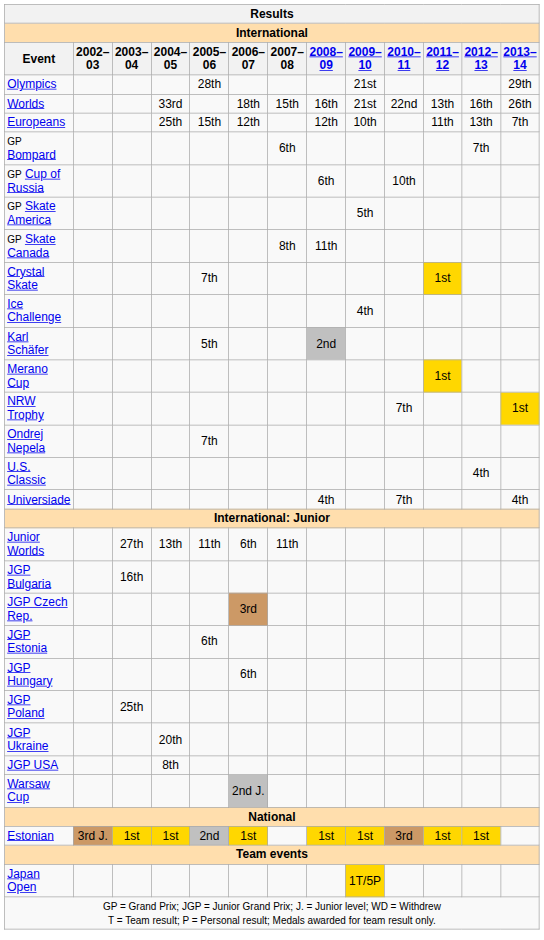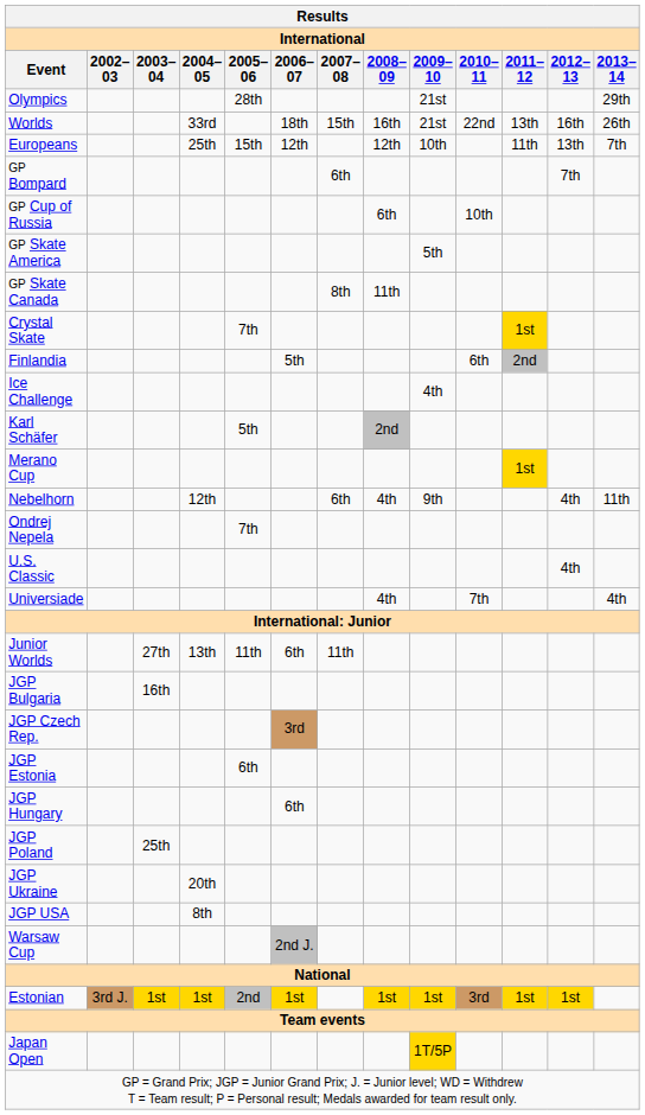+ row: Finlandia | 5th | 6th | 2nd
+ row: Nebelhorn | 12th | 6th | 4th | 9th | 4th | 11th
- row: NRW Trophy | 7th | 1st
